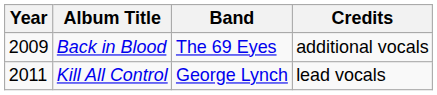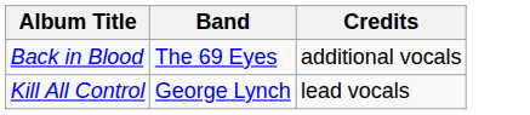- column: Year | 2009 | 2011
